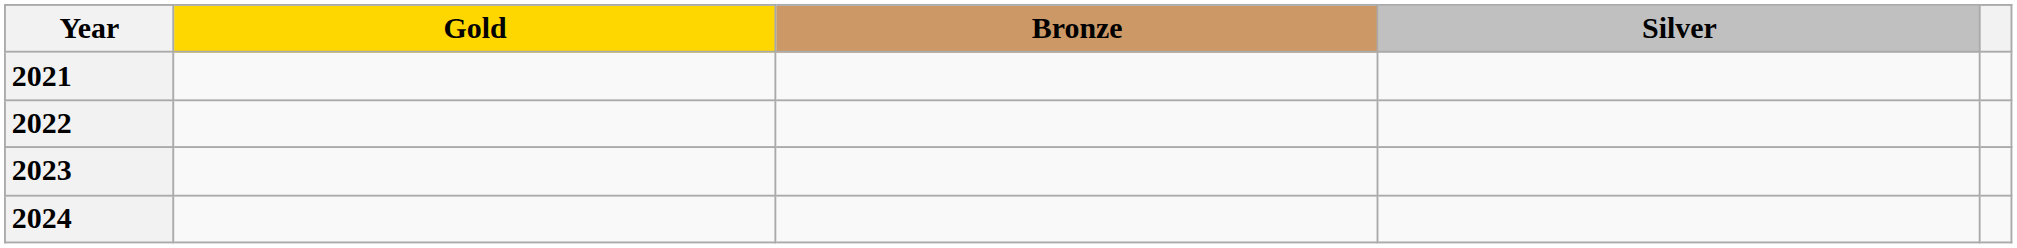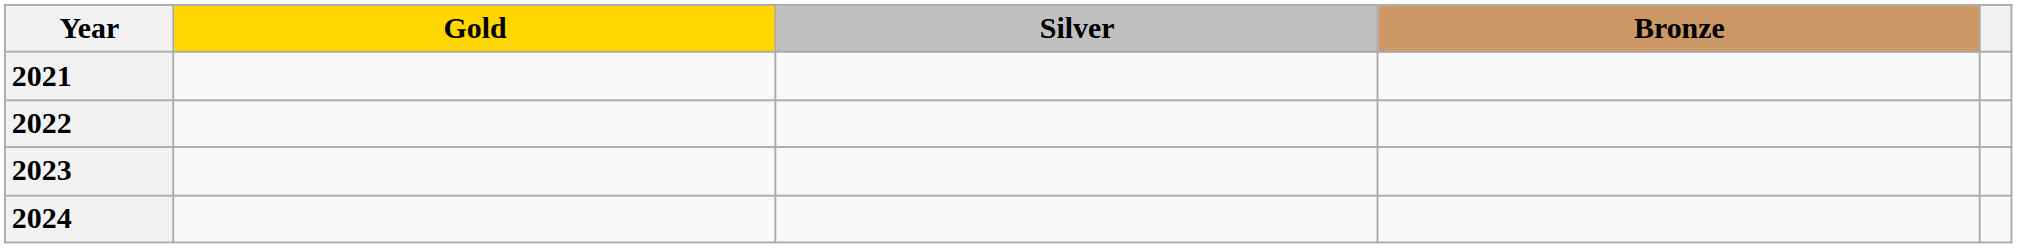columns swapped: Silver <-> Bronze
